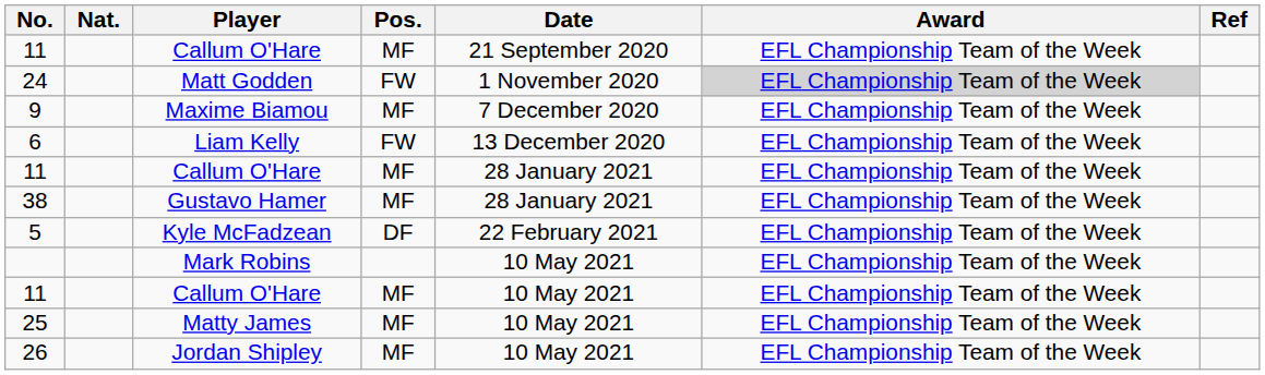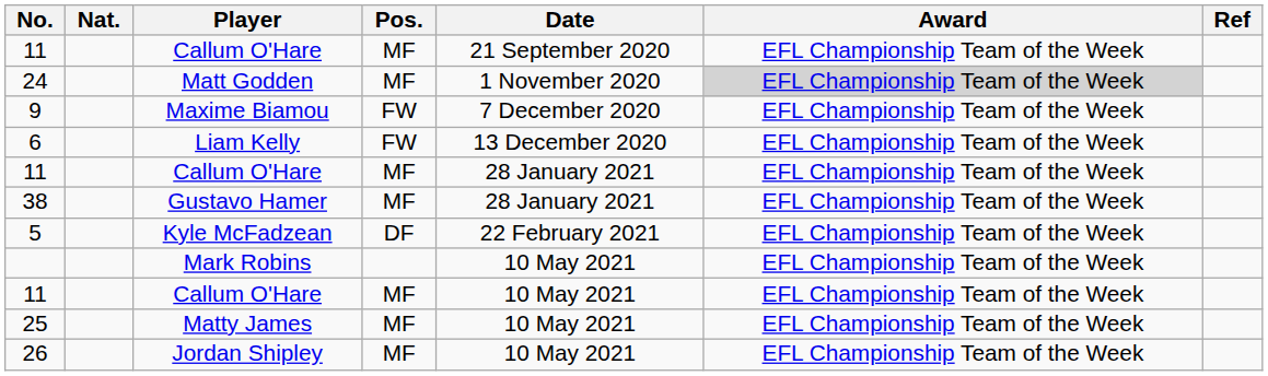24 | Pos.: FW -> MF
9 | Pos.: MF -> FW
